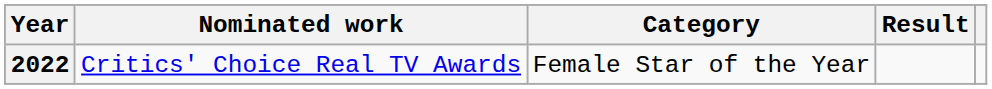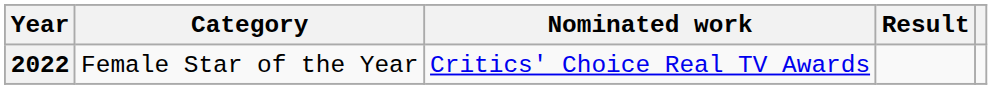columns swapped: Nominated work <-> Category
